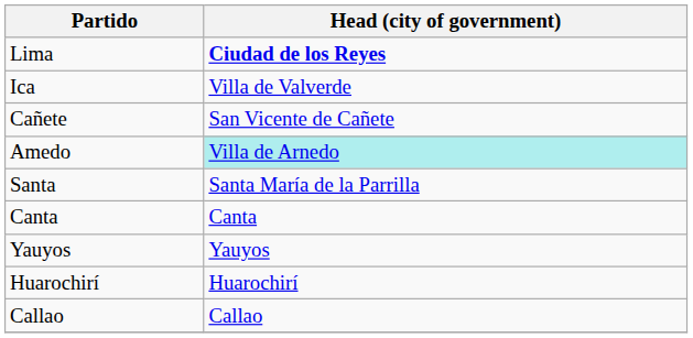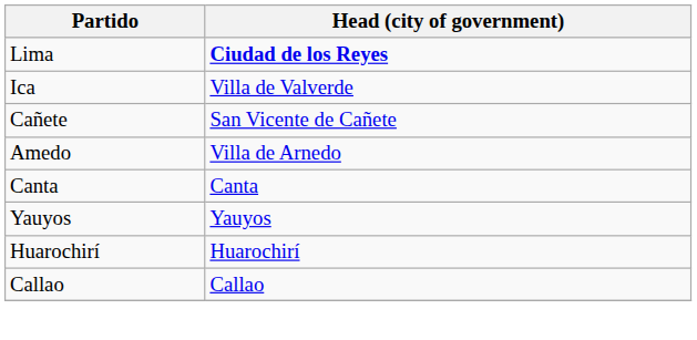Amedo | Head (city of government): paleturquoise background -> no background
- row: Santa | Santa María de la Parrilla
